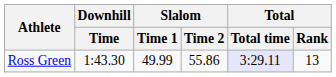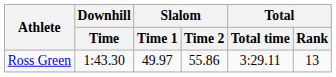Ross Green | Slalom / Time 1: 49.99 -> 49.97
Ross Green | Total / Total time: lavender background -> no background
